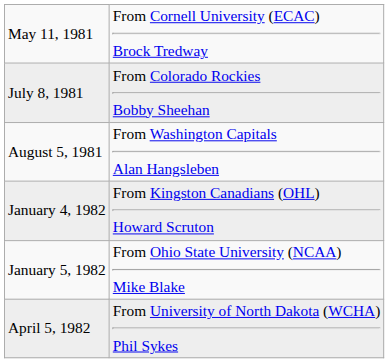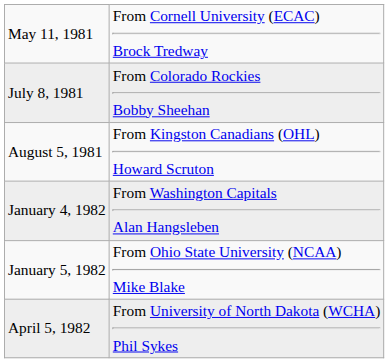August 5, 1981 | column 2: From Washington Capitals Alan Hangsleben -> From Kingston Canadians (OHL) Howard Scruton
January 4, 1982 | column 2: From Kingston Canadians (OHL) Howard Scruton -> From Washington Capitals Alan Hangsleben
